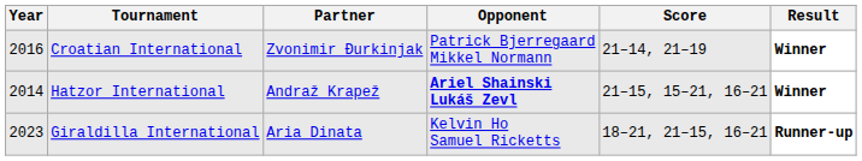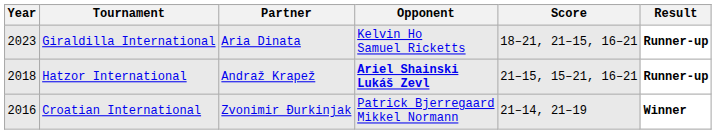rows swapped: Croatian International <-> Giraldilla International
Hatzor International | Year: 2014 -> 2018
Hatzor International | Result: Winner -> Runner-up
